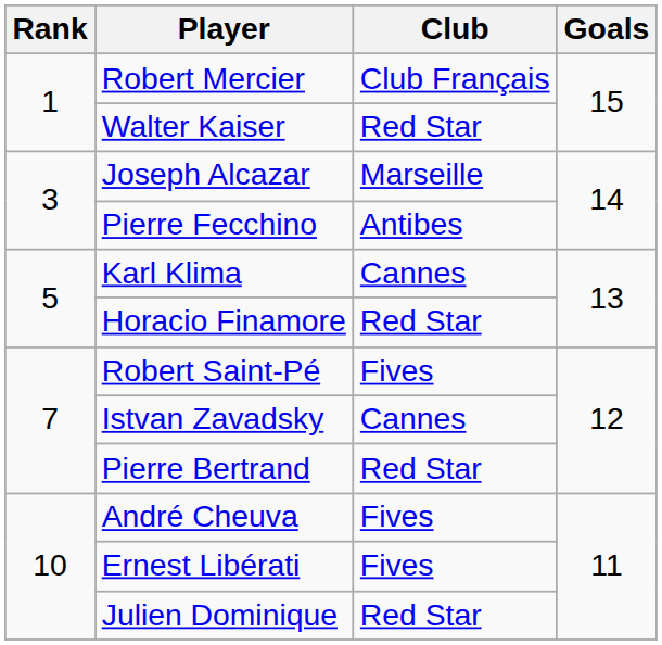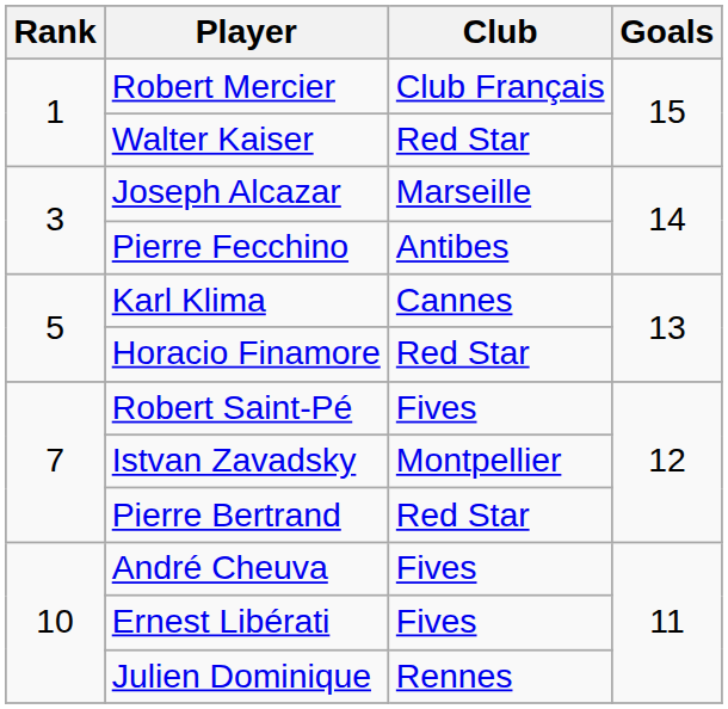Istvan Zavadsky | Club: Cannes -> Montpellier
Julien Dominique | Club: Red Star -> Rennes
